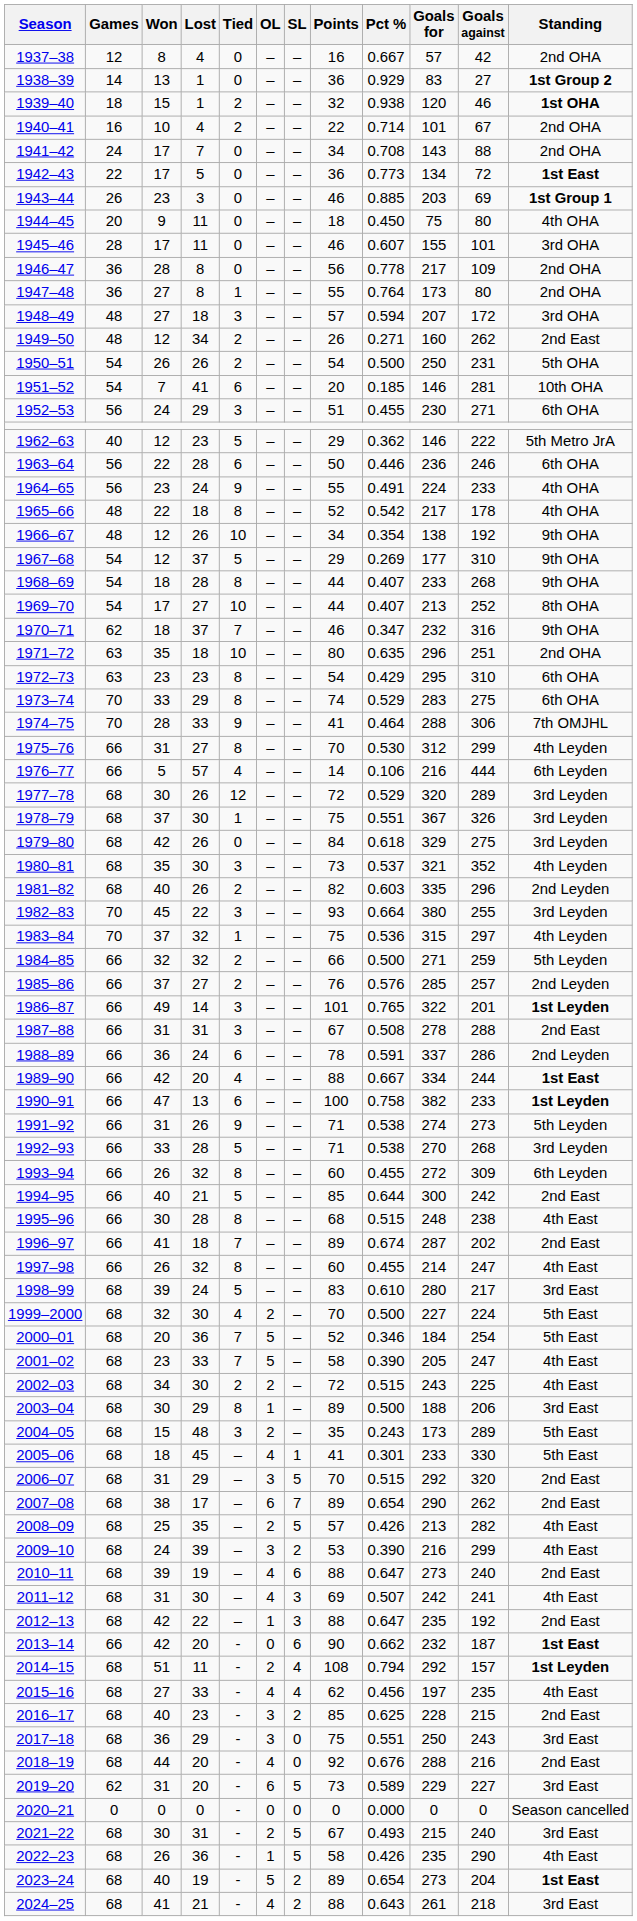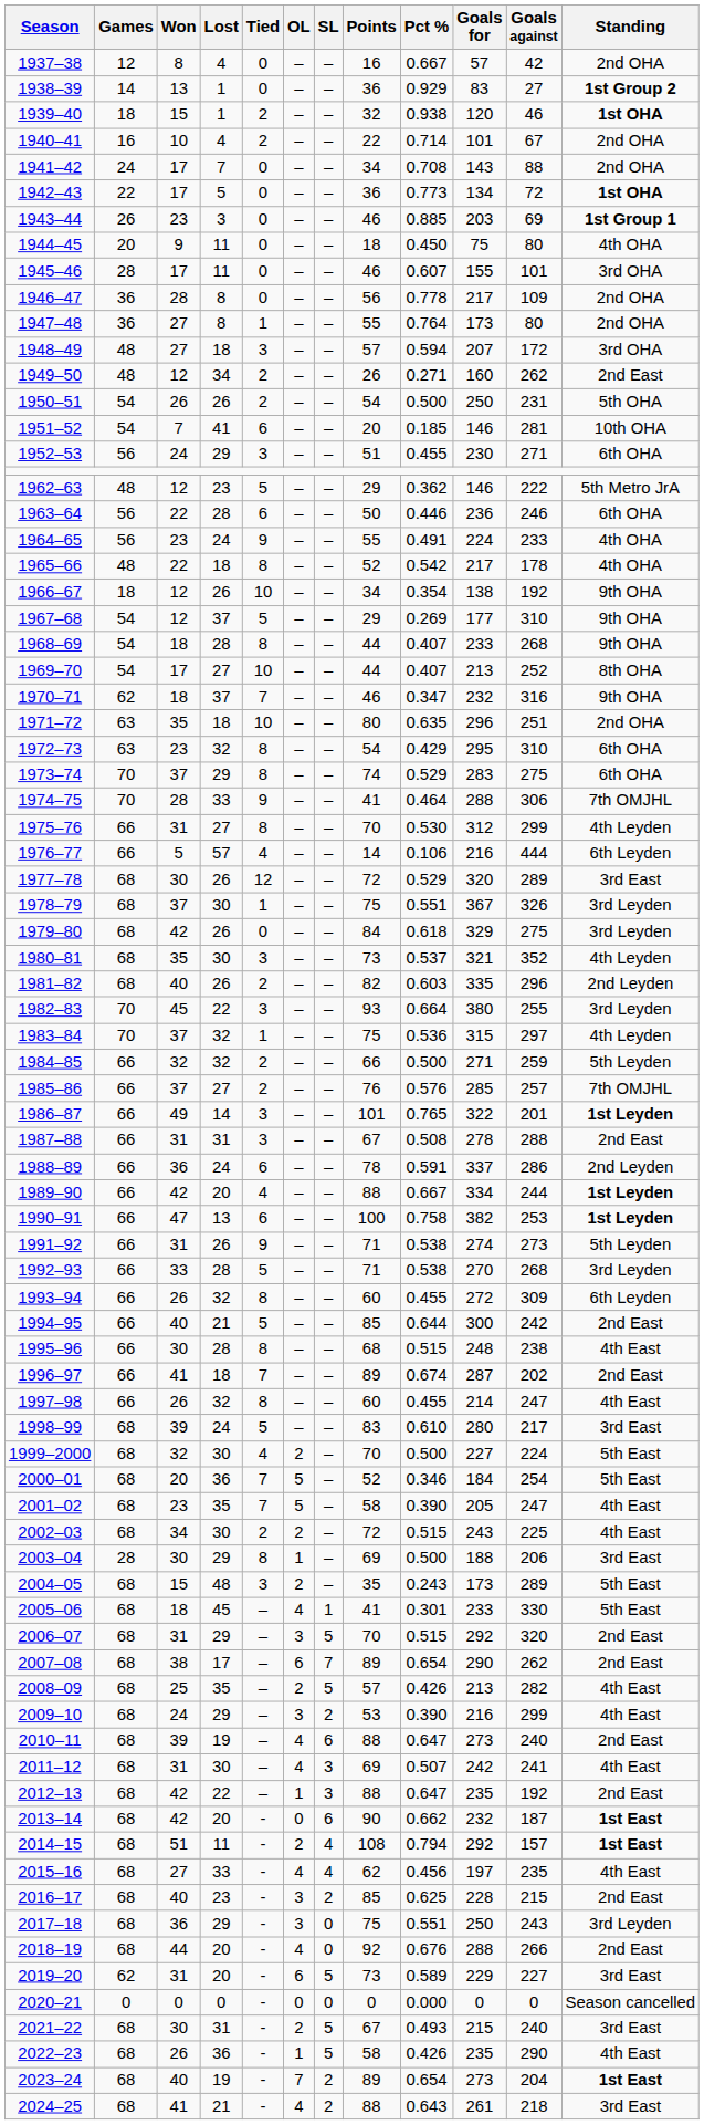1942–43 | Standing: 1st East -> 1st OHA
1962–63 | Games: 40 -> 48
1966–67 | Games: 48 -> 18
1972–73 | Lost: 23 -> 32
1973–74 | Won: 33 -> 37
1977–78 | Standing: 3rd Leyden -> 3rd East
1985–86 | Standing: 2nd Leyden -> 7th OMJHL
1989–90 | Standing: 1st East -> 1st Leyden
1990–91 | Goals against: 233 -> 253
2001–02 | Lost: 33 -> 35
2003–04 | Games: 68 -> 28
2003–04 | Points: 89 -> 69
2009–10 | Lost: 39 -> 29
2013–14 | Games: 66 -> 68
2014–15 | Standing: 1st Leyden -> 1st East
2017–18 | Standing: 3rd East -> 3rd Leyden
2018–19 | Goals against: 216 -> 266
2023–24 | OL: 5 -> 7
